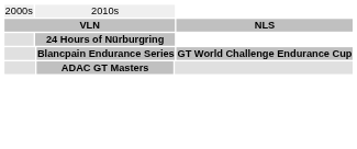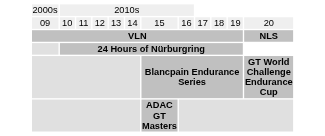+ row: 09 | 10 | 11 | 12 | 13 | 14 | 15 | 16 | 17 | 18 | 19 | 20
